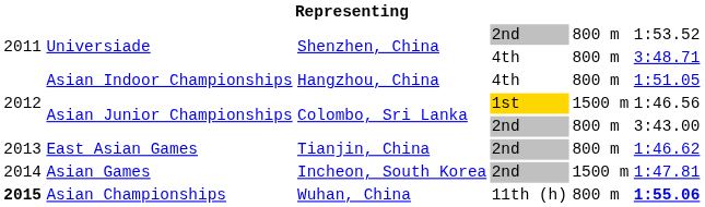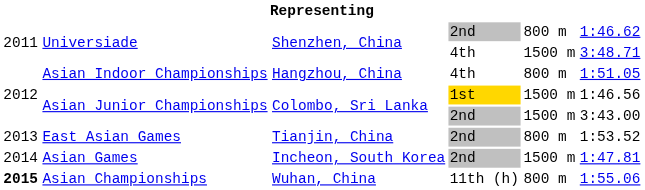Universiade / 2nd | column 6: 1:53.52 -> 1:46.62
Universiade / 4th | column 5: 800 m -> 1500 m
Asian Junior Championships / 2nd | column 5: 800 m -> 1500 m
East Asian Games | column 6: 1:46.62 -> 1:53.52
Asian Championships | column 6: bold -> normal
